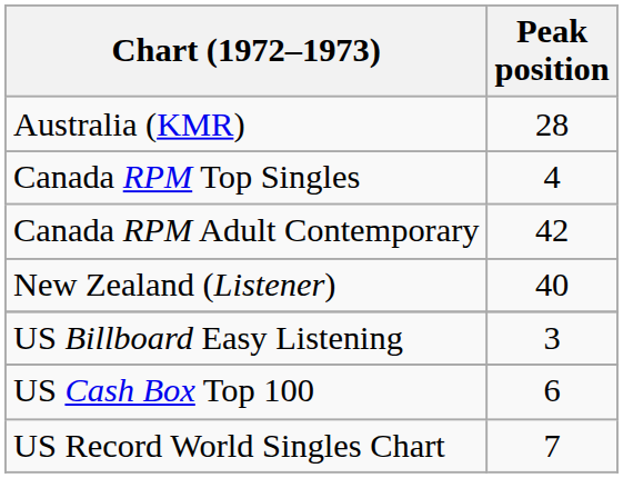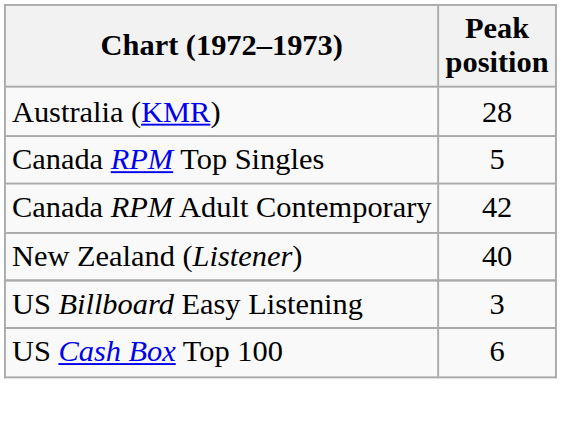Canada RPM Top Singles | Peak position: 4 -> 5
- row: US Record World Singles Chart | 7
